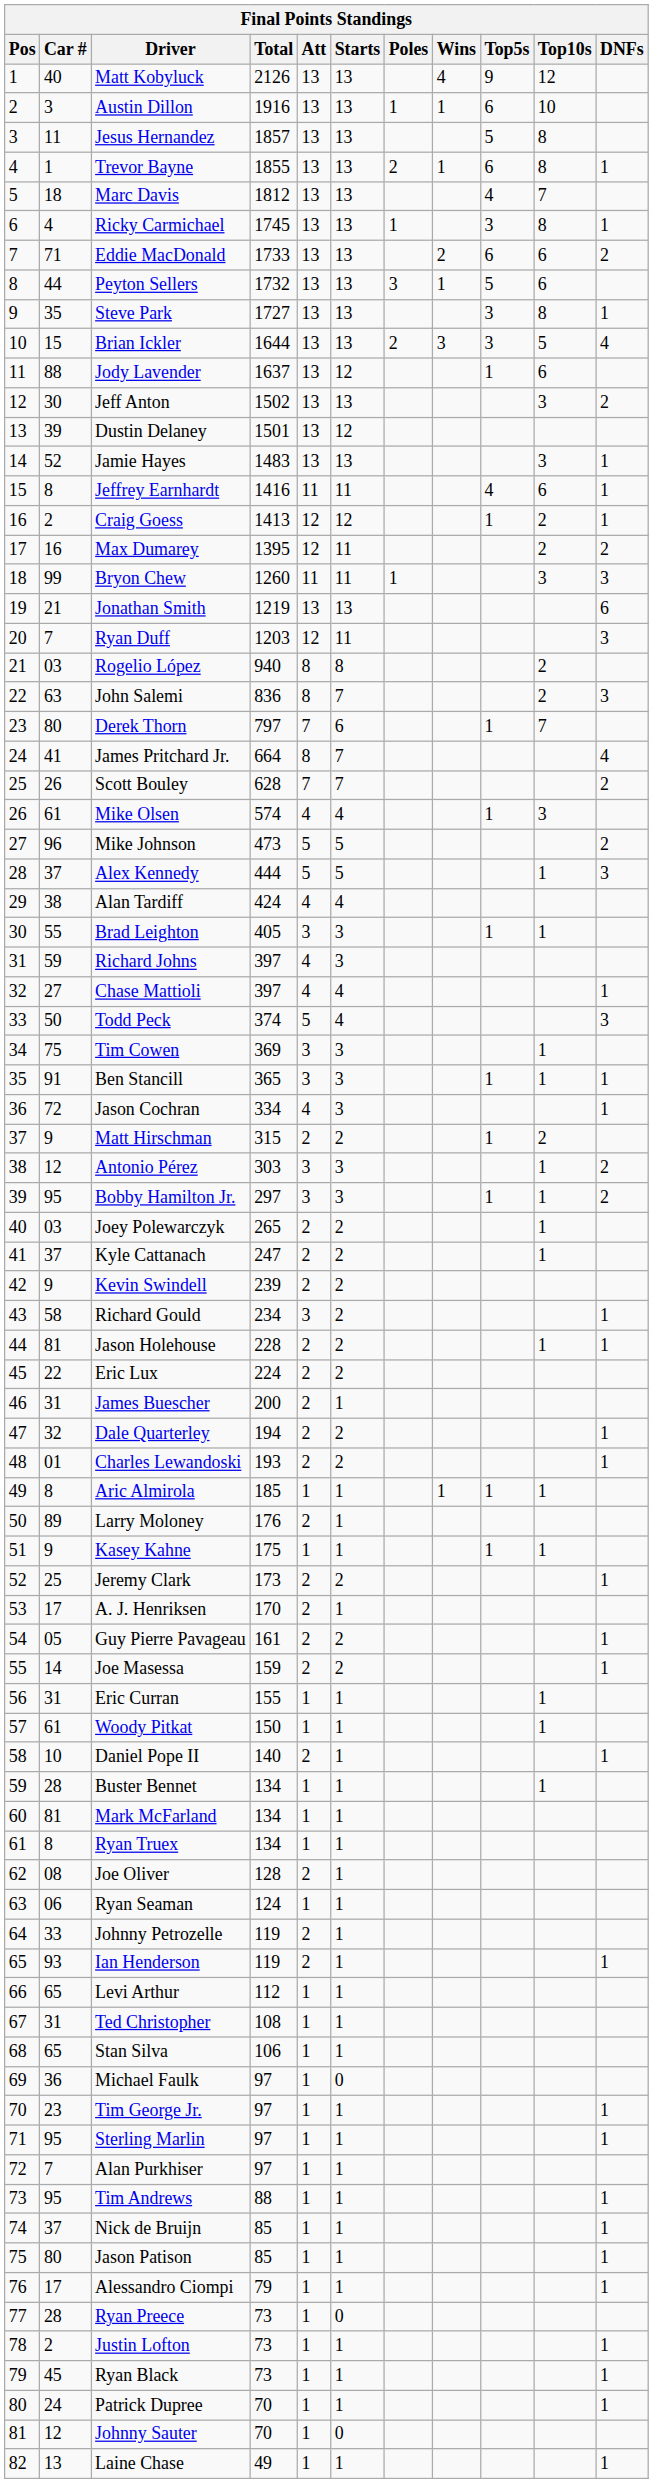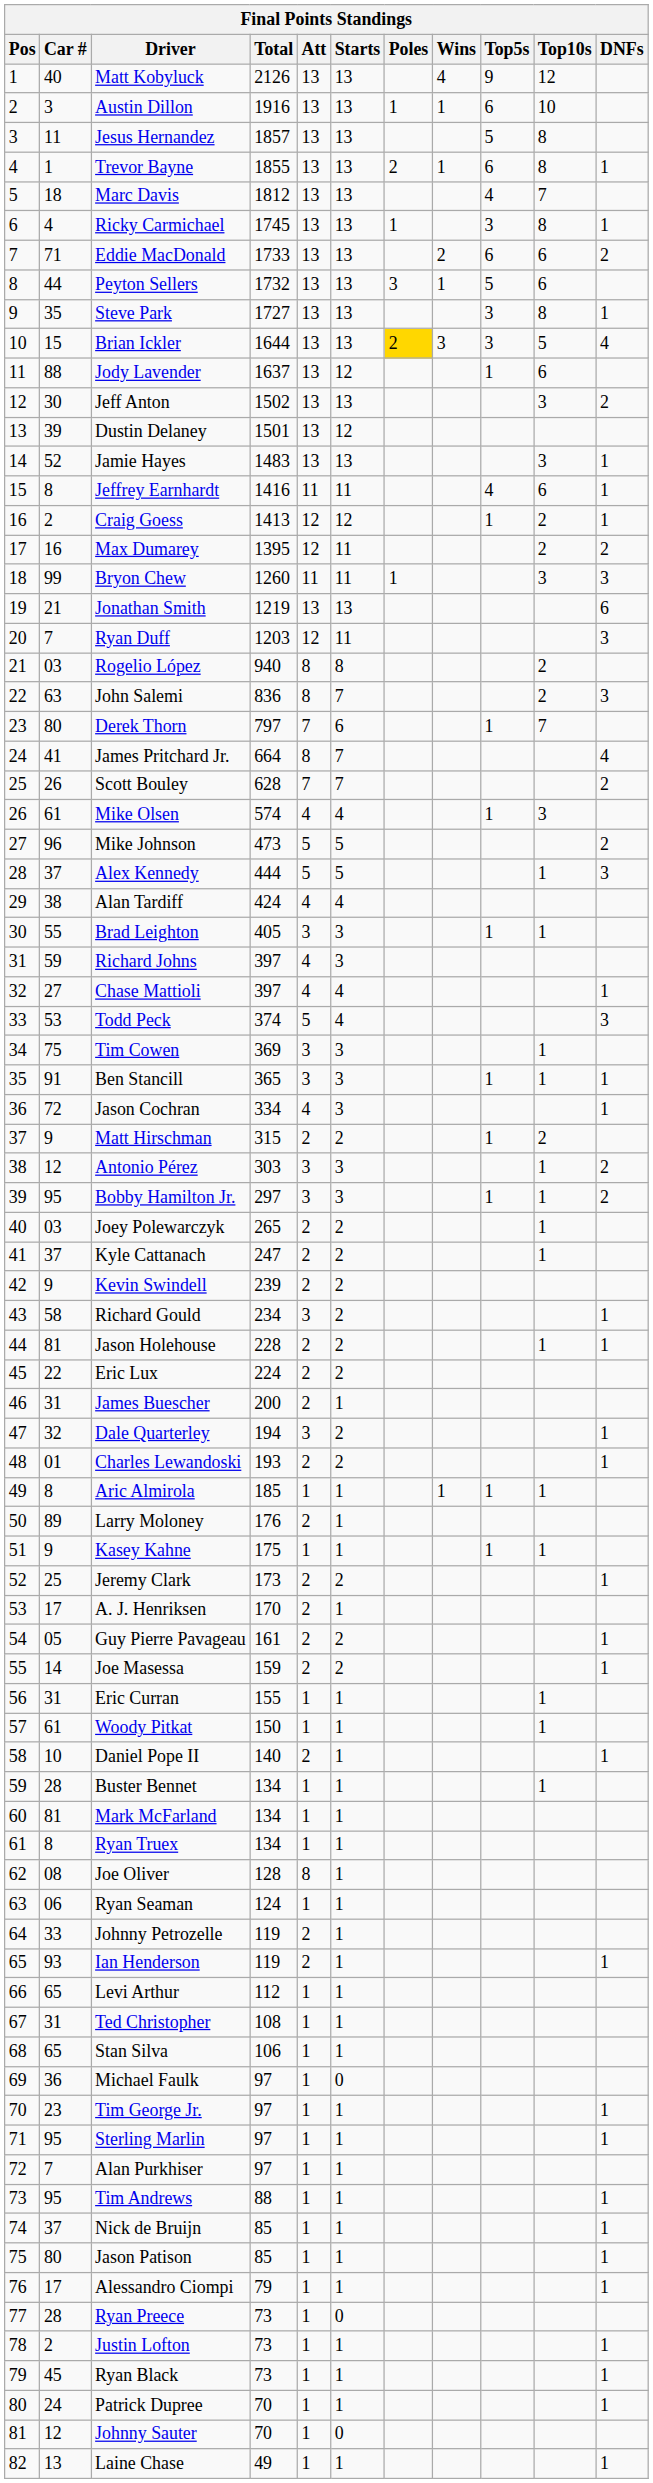Brian Ickler | Poles: no background -> gold background
Todd Peck | Car #: 50 -> 53
Dale Quarterley | Att: 2 -> 3
Joe Oliver | Att: 2 -> 8
